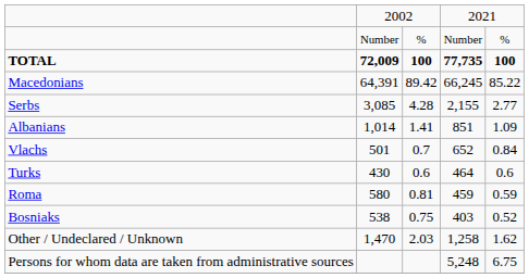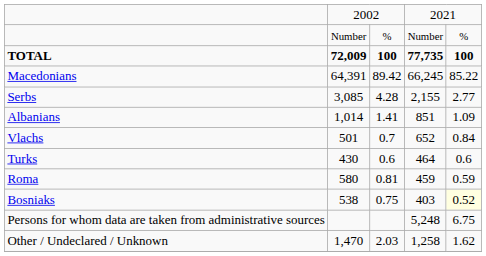Bosniaks | column 5: no background -> lightyellow background
rows swapped: Other / Undeclared / Unknown <-> Persons for whom data are taken from administrative sources
